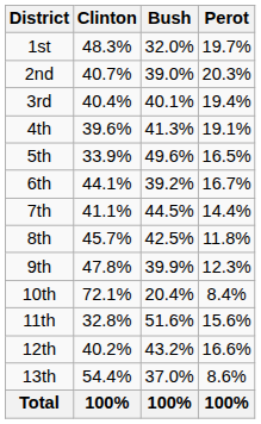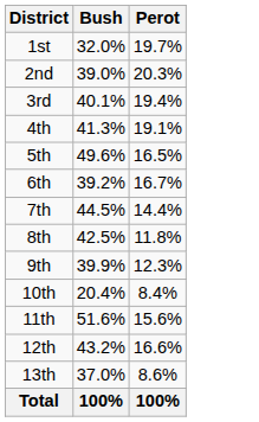- column: Clinton | 48.3% | 40.7% | 40.4% | 39.6% | 33.9% | 44.1% | 41.1% | 45.7% | 47.8% | 72.1% | 32.8% | 40.2% | 54.4% | 100%
